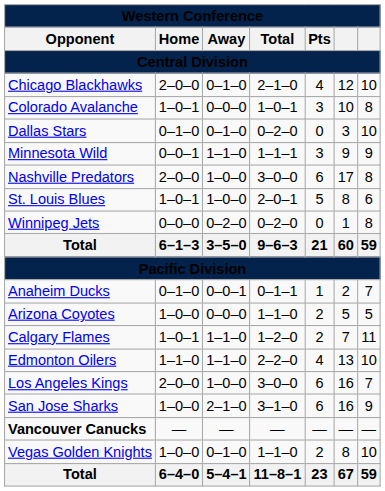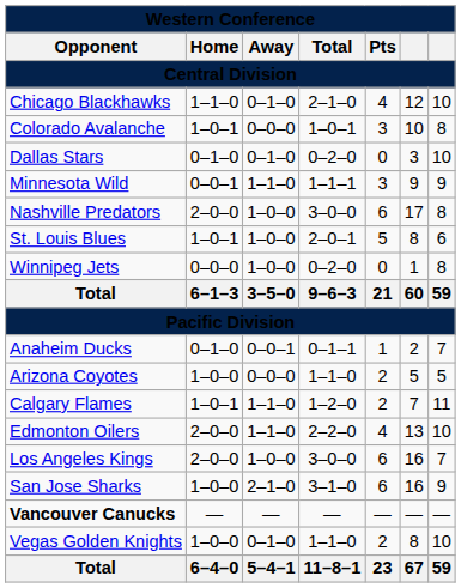Chicago Blackhawks | column 2: 2–0–0 -> 1–1–0
Winnipeg Jets | column 3: 0–2–0 -> 1–0–0
Edmonton Oilers | column 2: 1–1–0 -> 2–0–0
